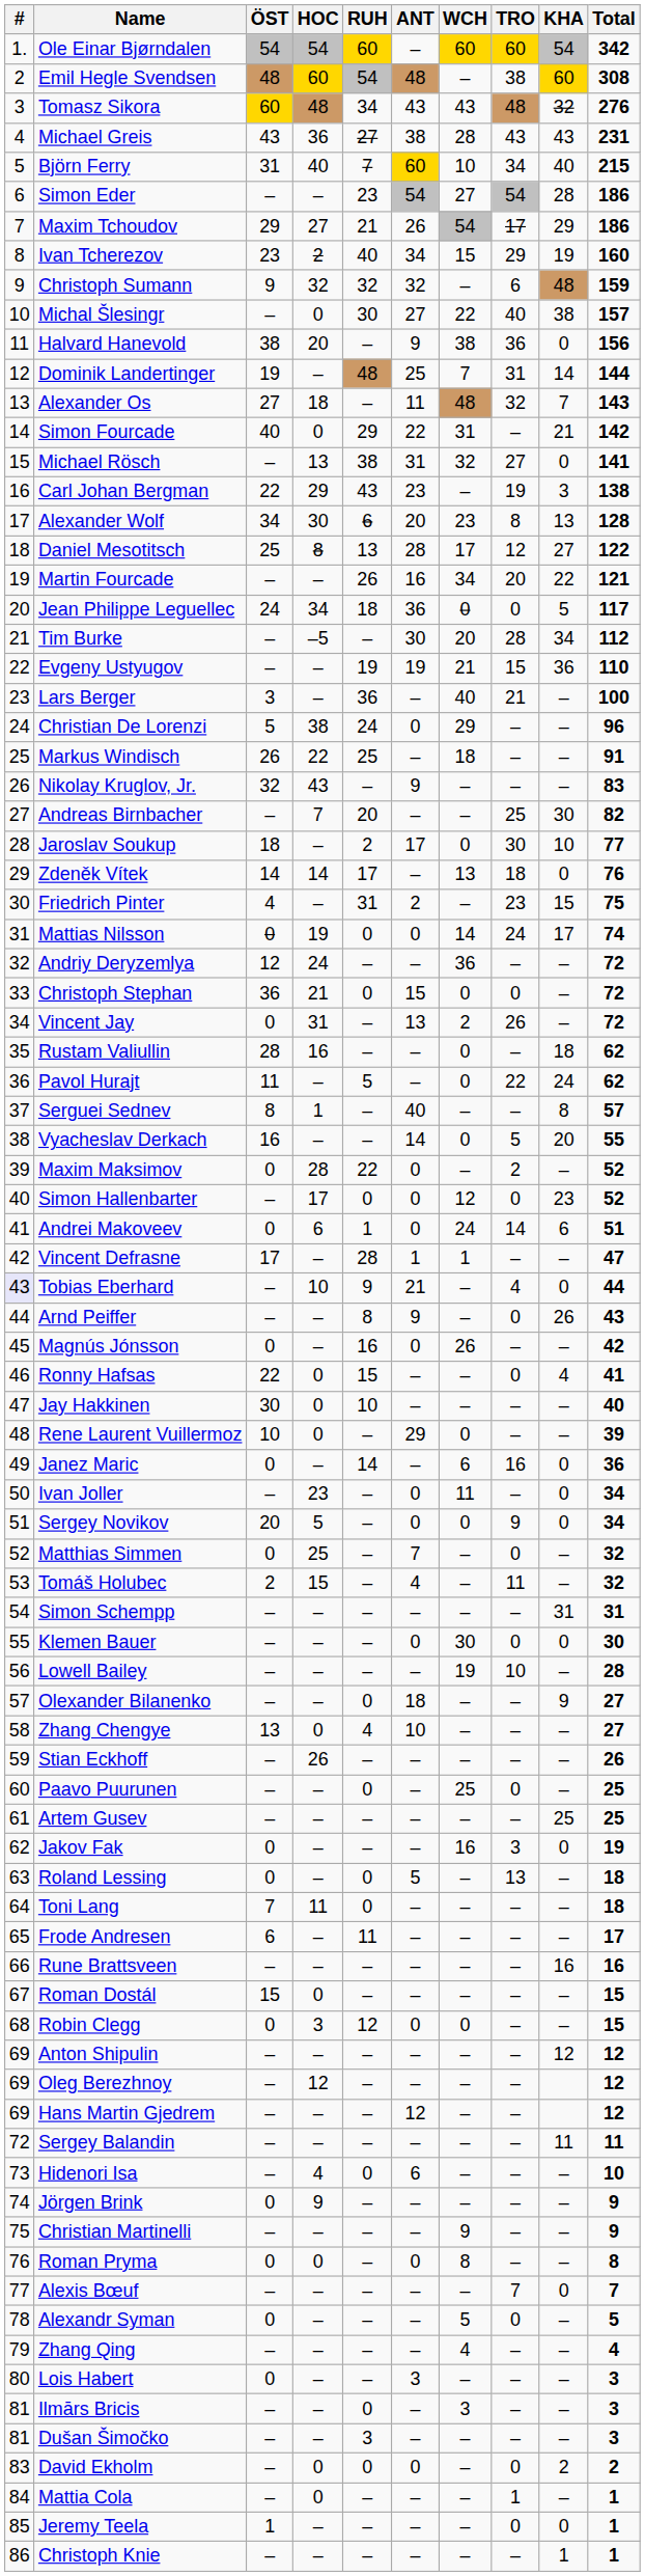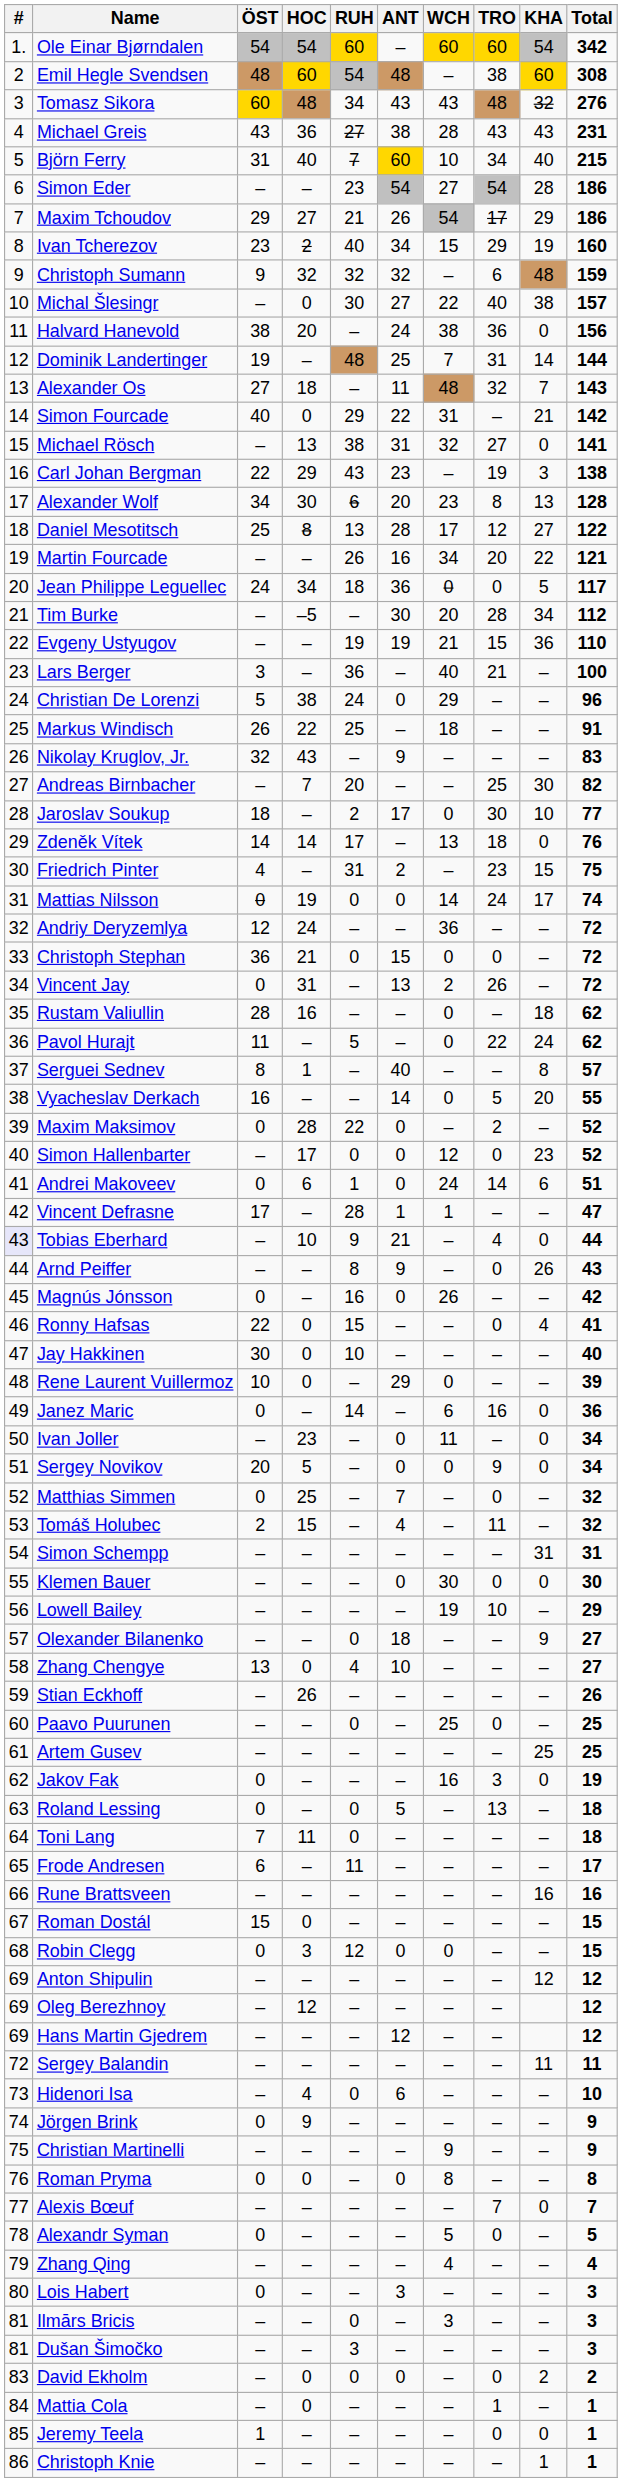Halvard Hanevold | ANT: 9 -> 24
Lowell Bailey | Total: 28 -> 29
